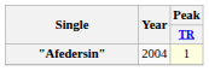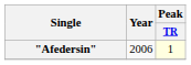"Afedersin" | Year: 2004 -> 2006
